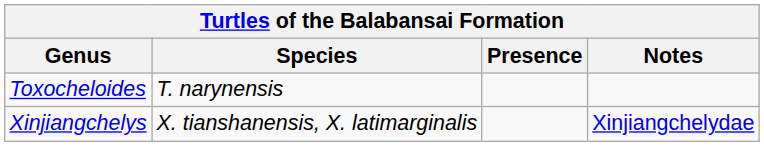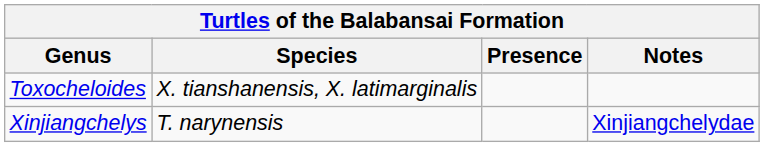Toxocheloides | Species: T. narynensis -> X. tianshanensis, X. latimarginalis
Xinjiangchelys | Species: X. tianshanensis, X. latimarginalis -> T. narynensis
